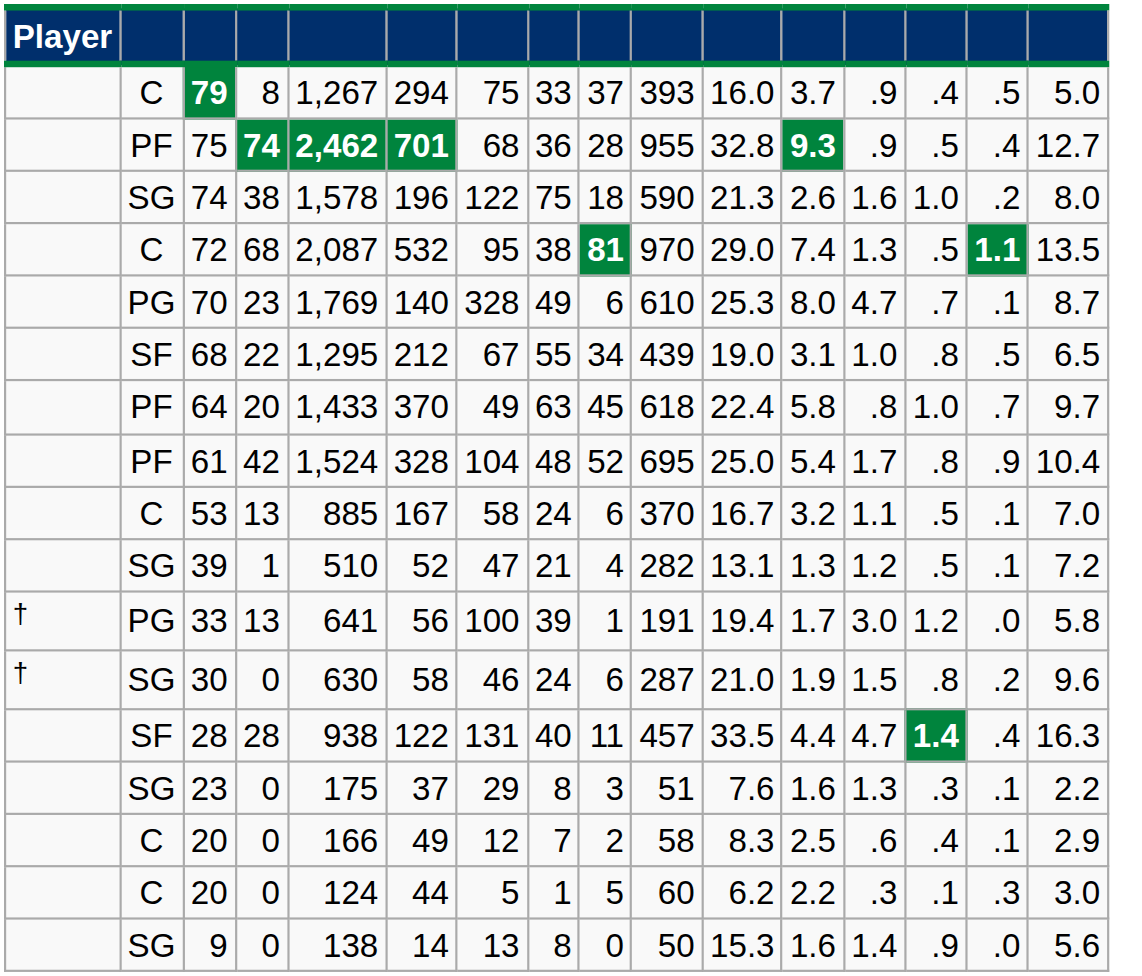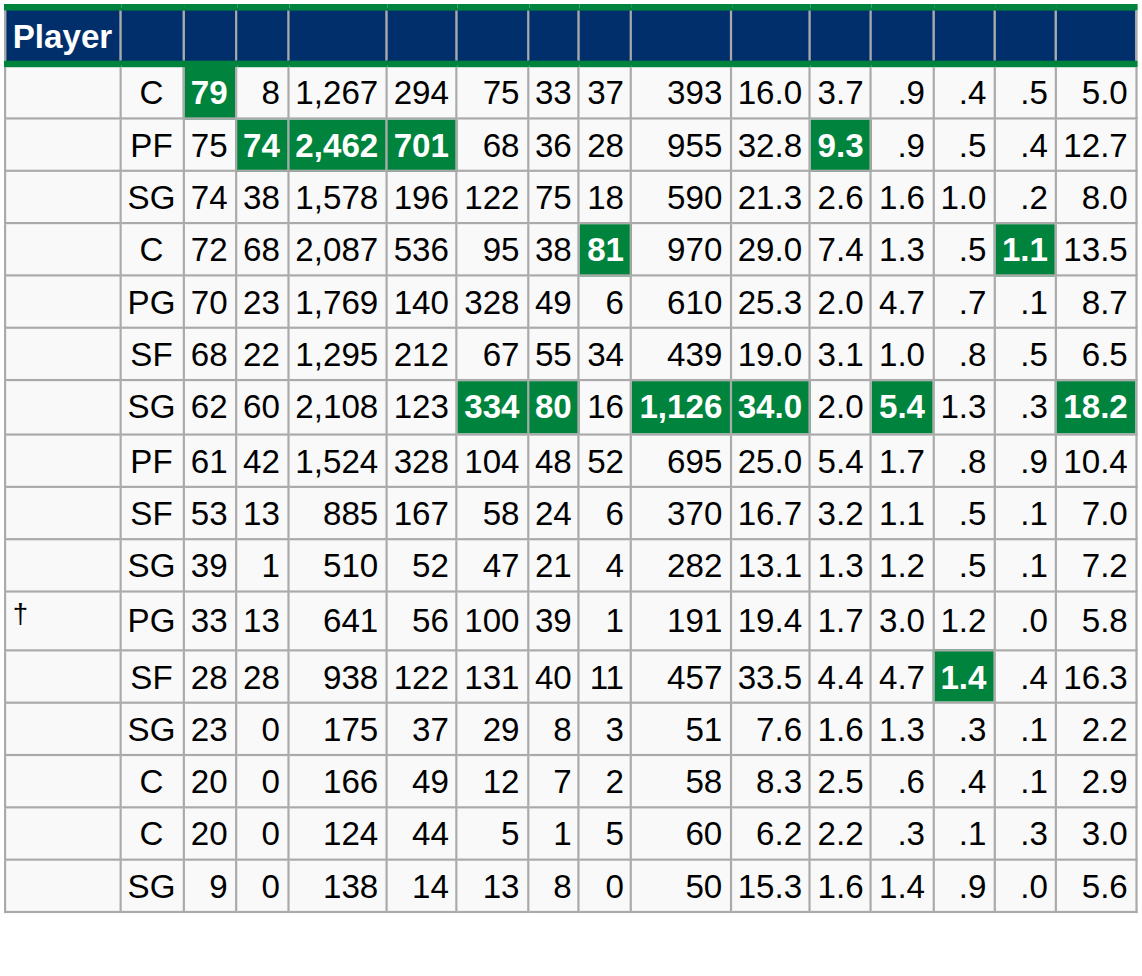72 | column 6: 532 -> 536
70 | column 12: 8.0 -> 2.0
- row: PF | 64 | 20 | 1,433 | 370 | 49 | 63 | 45 | 618 | 22.4 | 5.8 | .8 | 1.0 | .7 | 9.7
+ row: SG | 62 | 60 | 2,108 | 123 | 334 | 80 | 16 | 1,126 | 34.0 | 2.0 | 5.4 | 1.3 | .3 | 18.2
53 | column 2: C -> SF
- row: † | SG | 30 | 0 | 630 | 58 | 46 | 24 | 6 | 287 | 21.0 | 1.9 | 1.5 | .8 | .2 | 9.6
